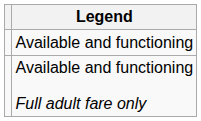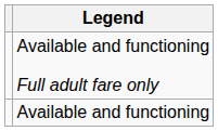rows swapped: Available and functioning <-> Available and functioning Full adult fare only
